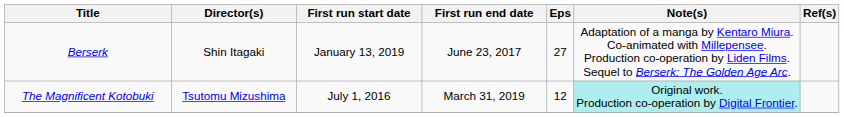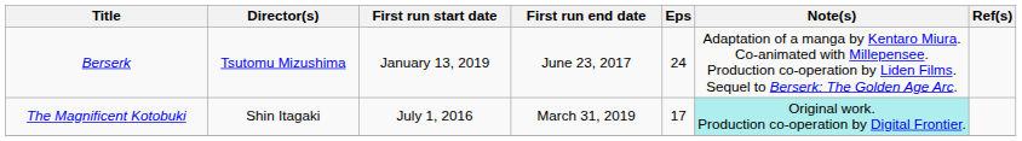Berserk | Director(s): Shin Itagaki -> Tsutomu Mizushima
Berserk | Eps: 27 -> 24
The Magnificent Kotobuki | Director(s): Tsutomu Mizushima -> Shin Itagaki
The Magnificent Kotobuki | Eps: 12 -> 17
